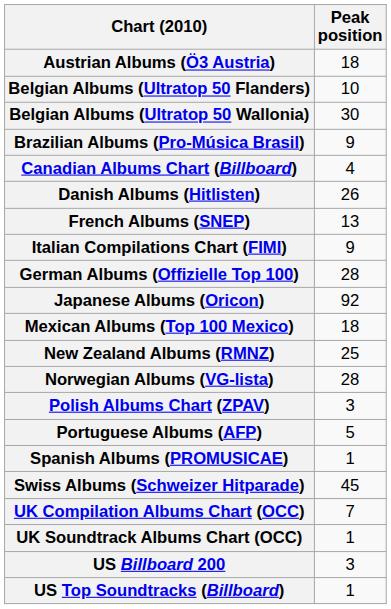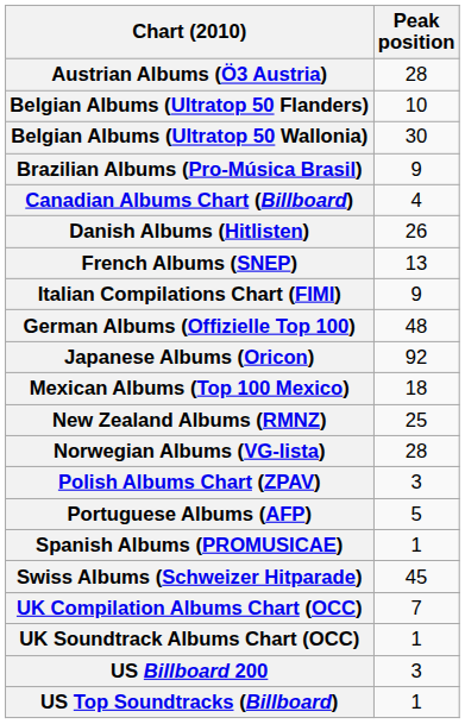Austrian Albums (Ö3 Austria) | Peak position: 18 -> 28
German Albums (Offizielle Top 100) | Peak position: 28 -> 48
